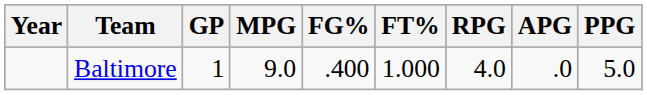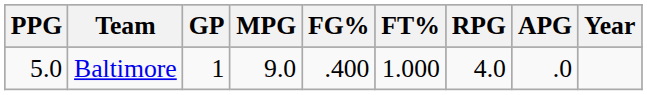columns swapped: Year <-> PPG
